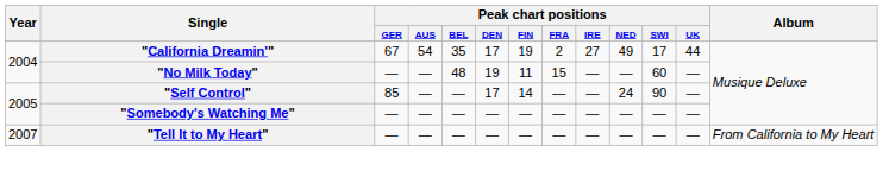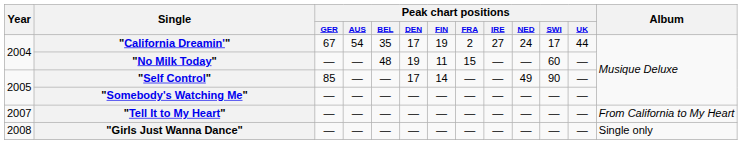"California Dreamin'" | Peak chart positions / NED: 49 -> 24
"Self Control" | Peak chart positions / NED: 24 -> 49
+ row: 2008 | "Girls Just Wanna Dance" | — | — | — | — | — | — | — | — | — | — | Single only
